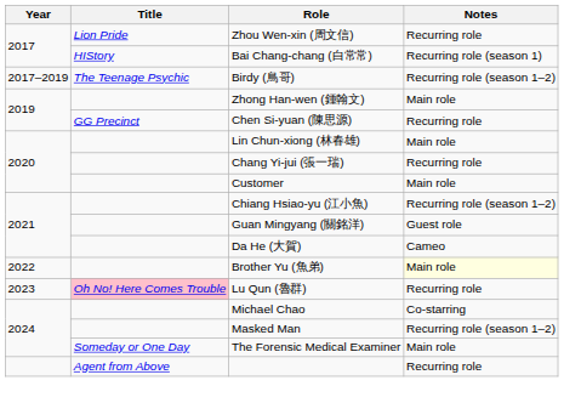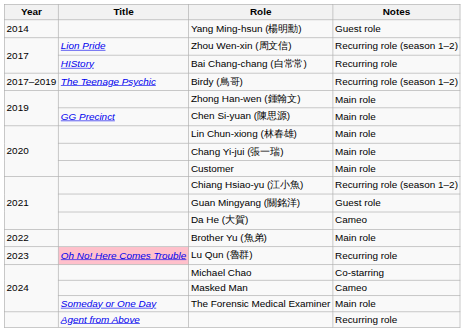+ row: 2014 | Yang Ming-hsun (楊明勳) | Guest role
Zhou Wen-xin (周文信) | Notes: Recurring role -> Recurring role (season 1–2)
Bai Chang-chang (白常常) | Notes: Recurring role (season 1) -> Recurring role
Chen Si-yuan (陳思源) | Notes: Recurring role -> Main role
Chang Yi-jui (張一瑞) | Notes: Recurring role -> Main role
Brother Yu (魚弟) | Notes: lightyellow background -> no background
Masked Man | Notes: Recurring role (season 1–2) -> Cameo
